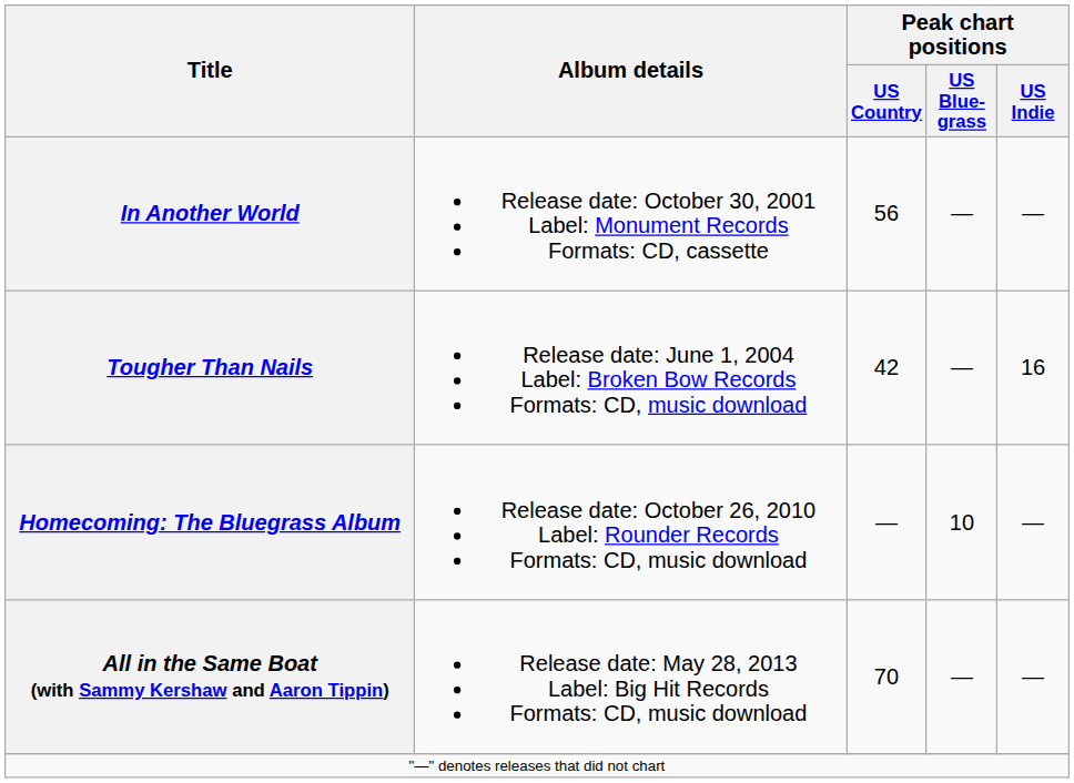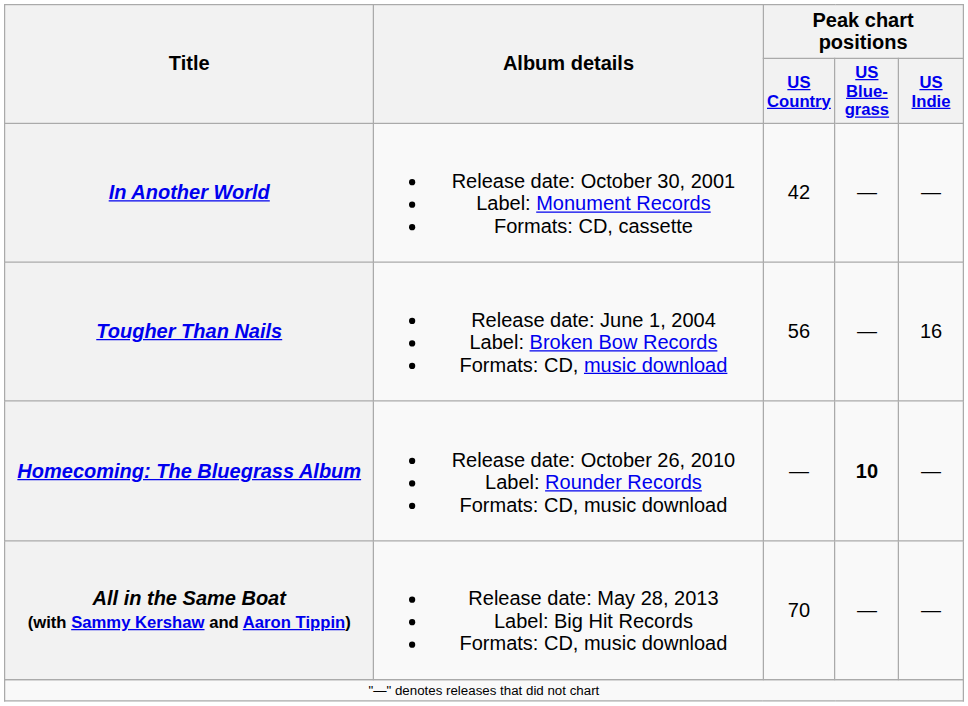In Another World | Peak chart positions / US Country: 56 -> 42
Tougher Than Nails | Peak chart positions / US Country: 42 -> 56
Homecoming: The Bluegrass Album | Peak chart positions / US Blue- grass: normal -> bold
